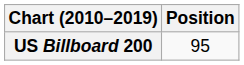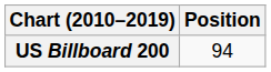US Billboard 200 | Position: 95 -> 94
